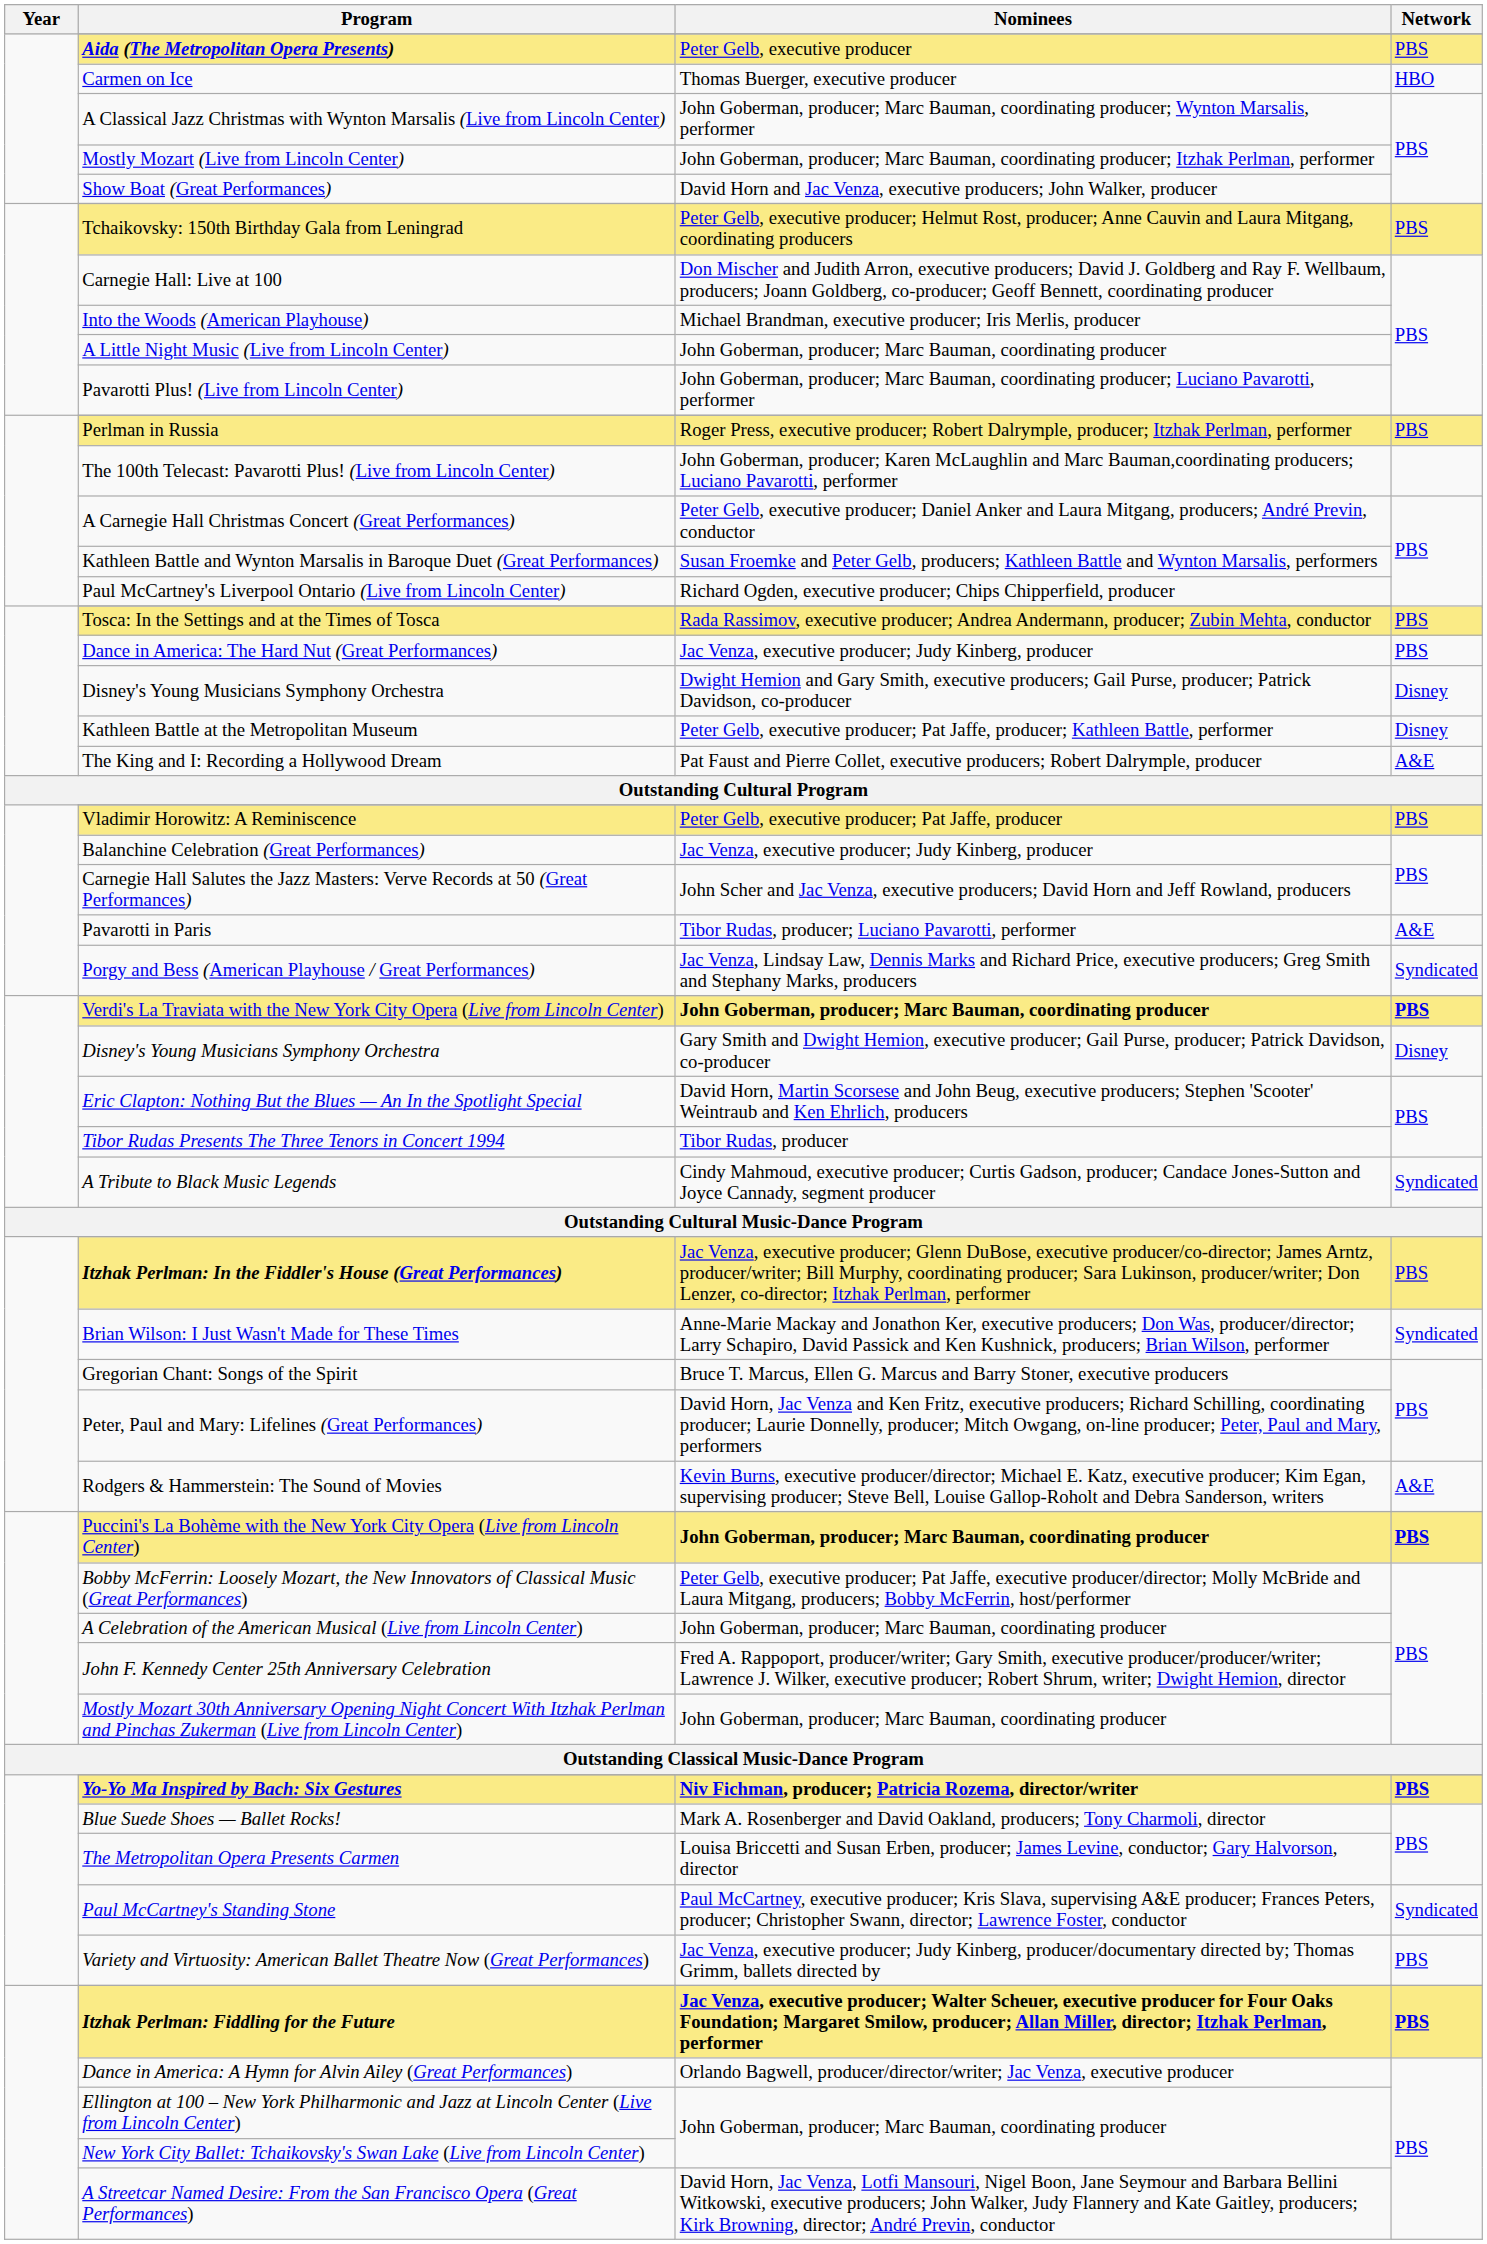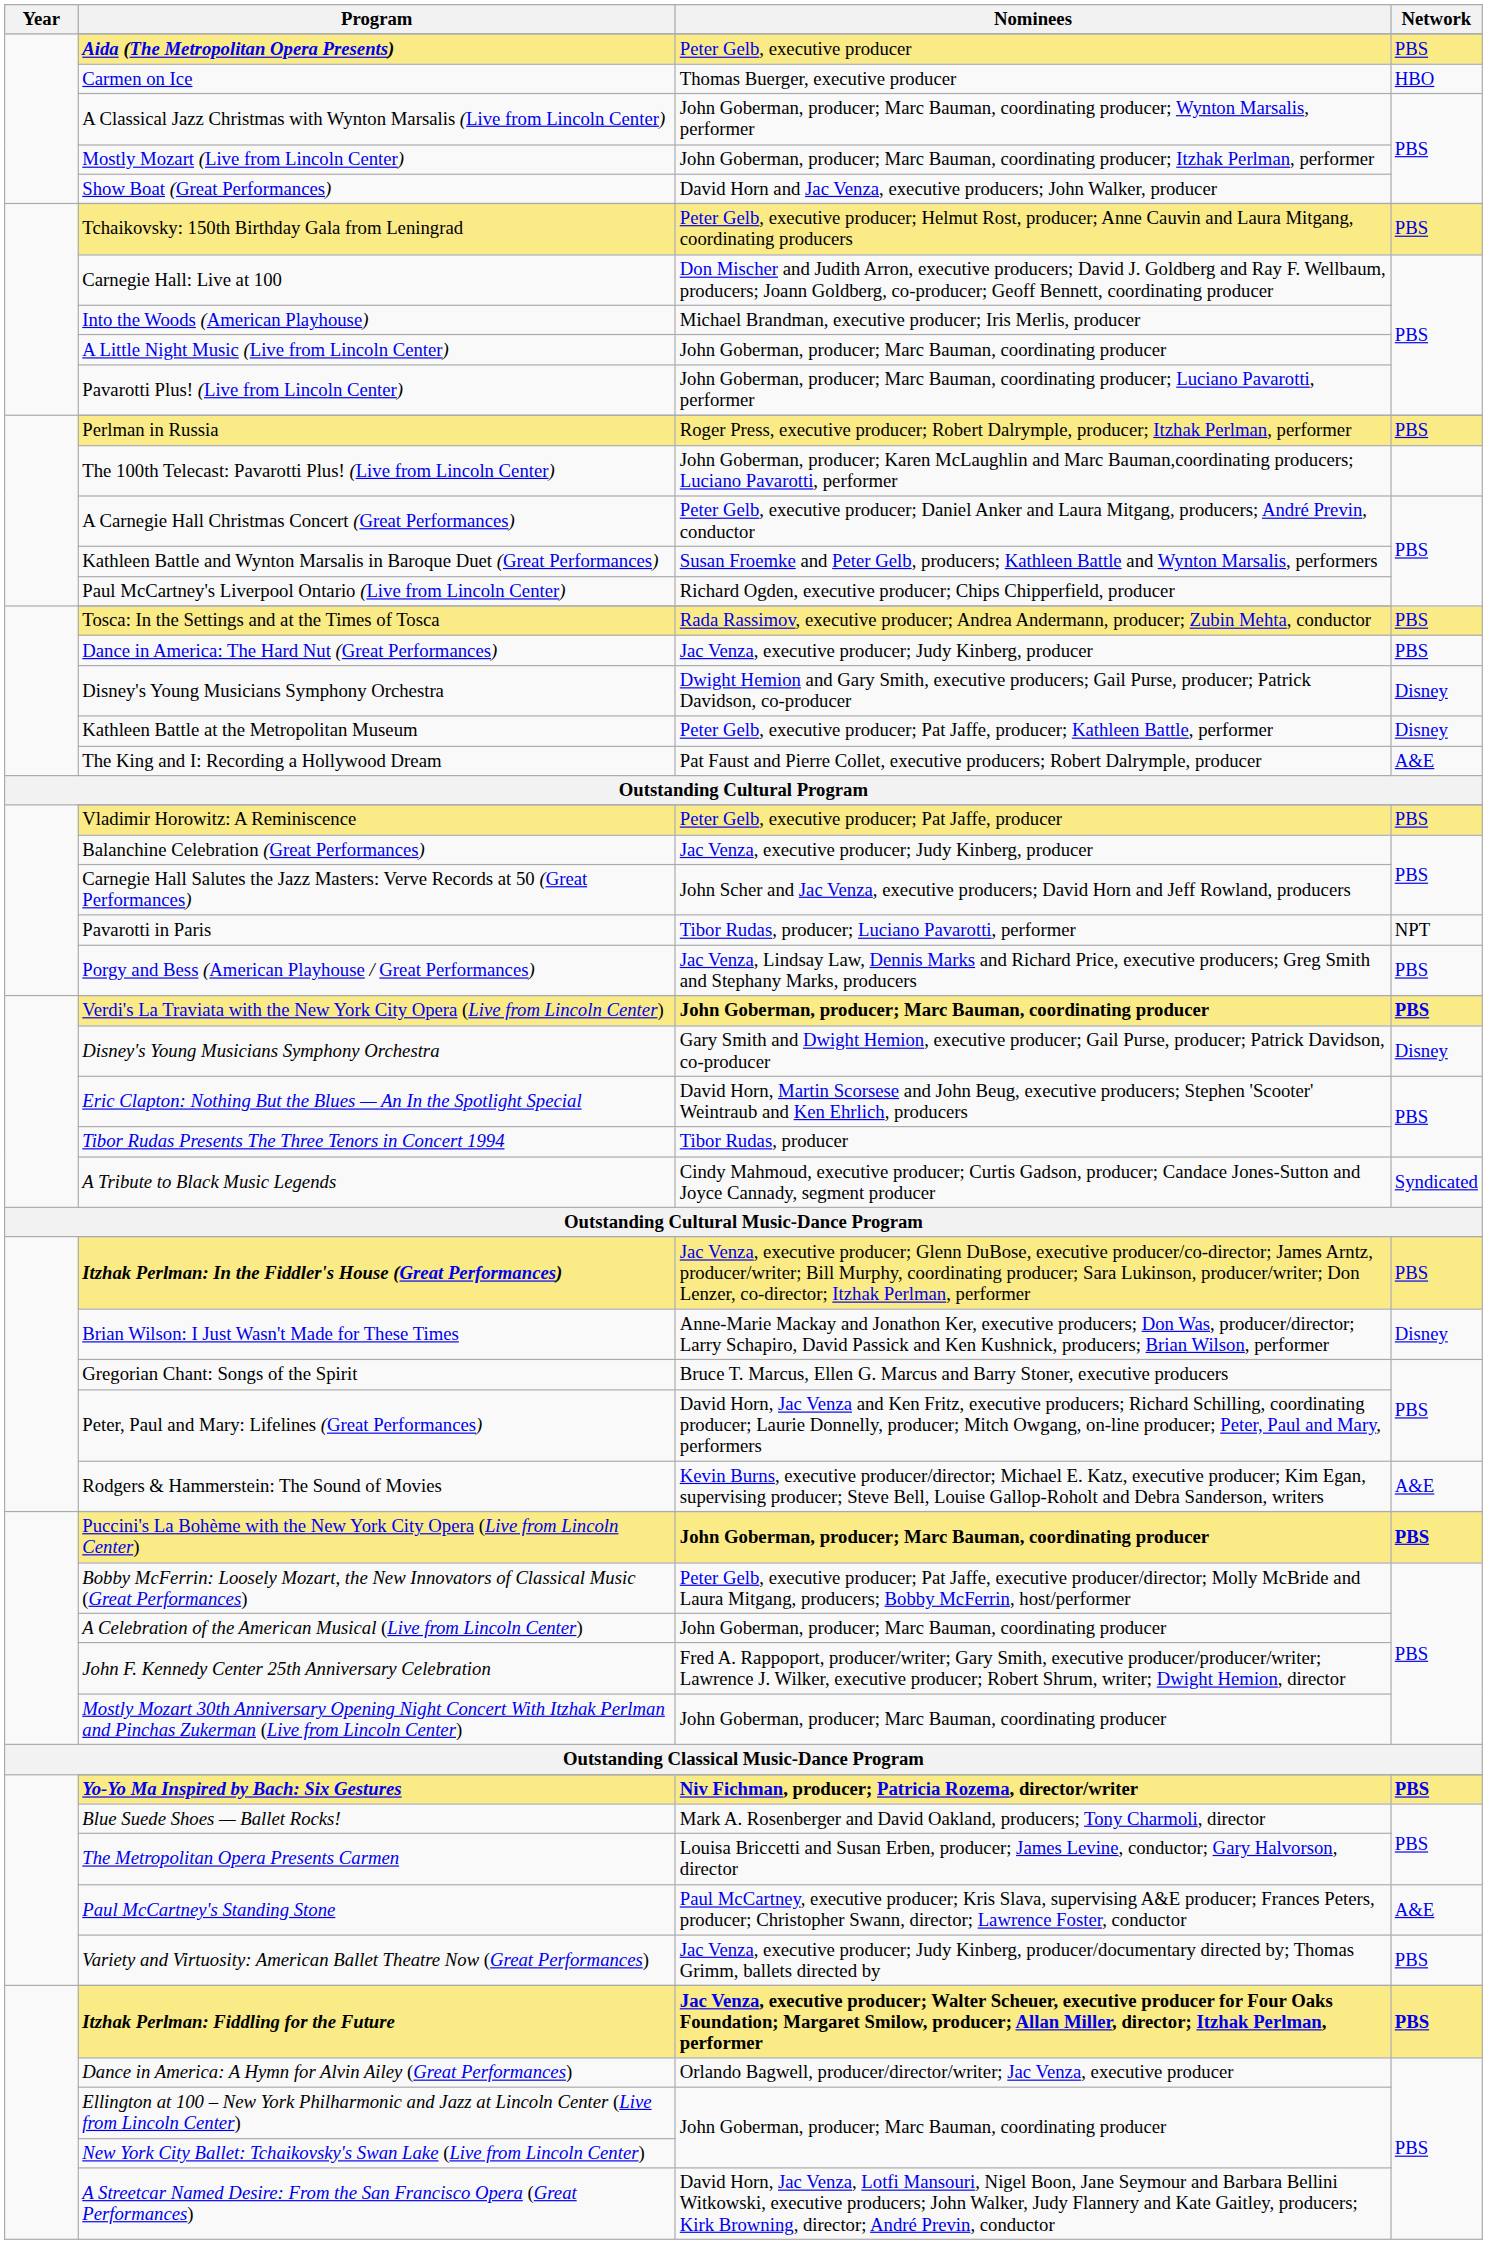Pavarotti in Paris | Network: A&E -> NPT
Porgy and Bess (American Playhouse / Great Performances) | Network: Syndicated -> PBS
Brian Wilson: I Just Wasn't Made for These Times | Network: Syndicated -> Disney
Paul McCartney's Standing Stone | Network: Syndicated -> A&E
